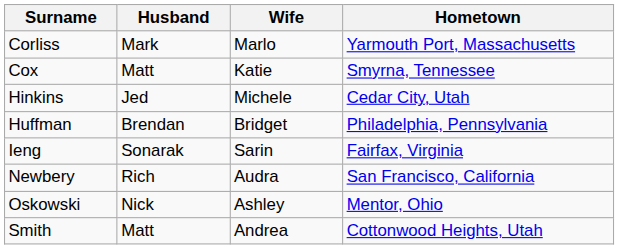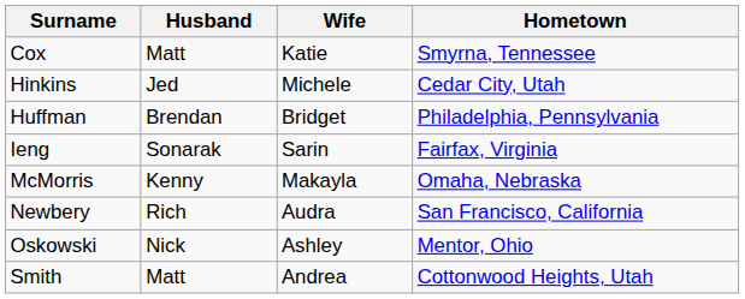- row: Corliss | Mark | Marlo | Yarmouth Port, Massachusetts
+ row: McMorris | Kenny | Makayla | Omaha, Nebraska
